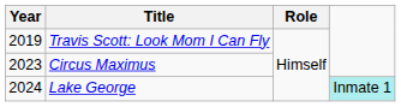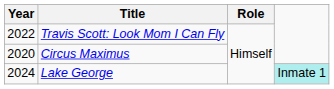Travis Scott: Look Mom I Can Fly | Year: 2019 -> 2022
Circus Maximus | Year: 2023 -> 2020
